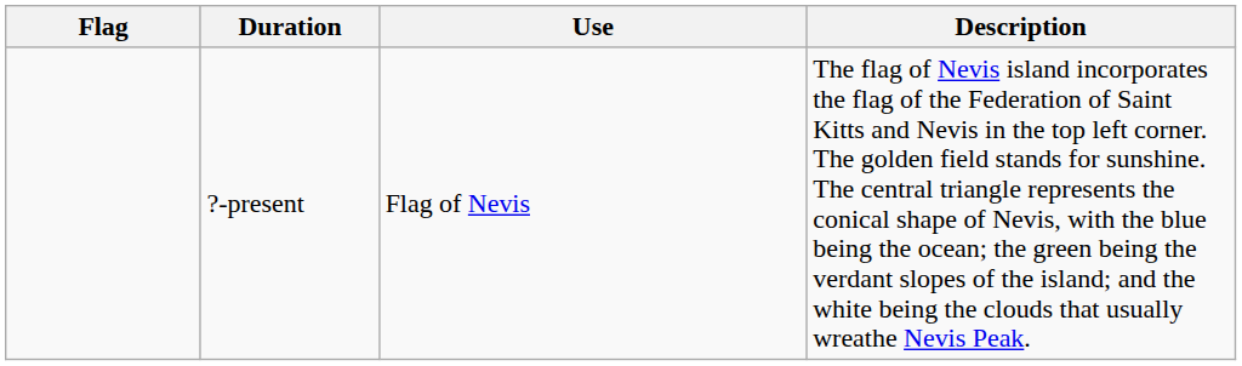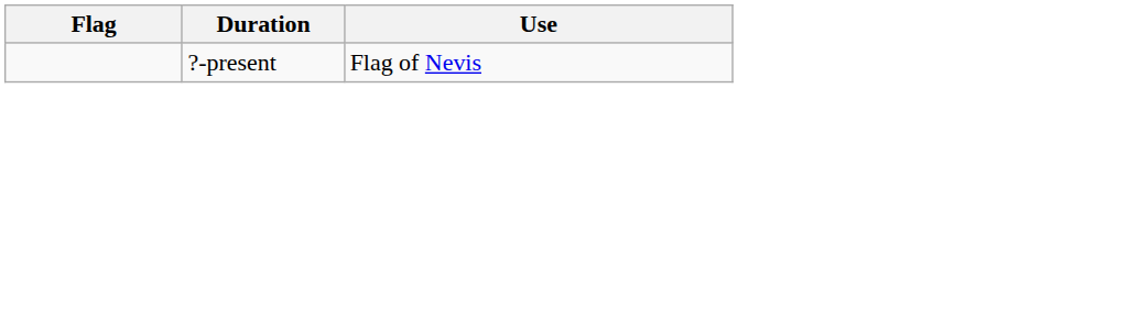- column: Description | The flag of Nevis island incorporates the flag of the Federation of Saint Kitts and Nevis in the top left corner. The golden field stands for sunshine. The central triangle represents the conical shape of Nevis, with the blue being the ocean; the green being the verdant slopes of the island; and the white being the clouds that usually wreathe Nevis Peak.
